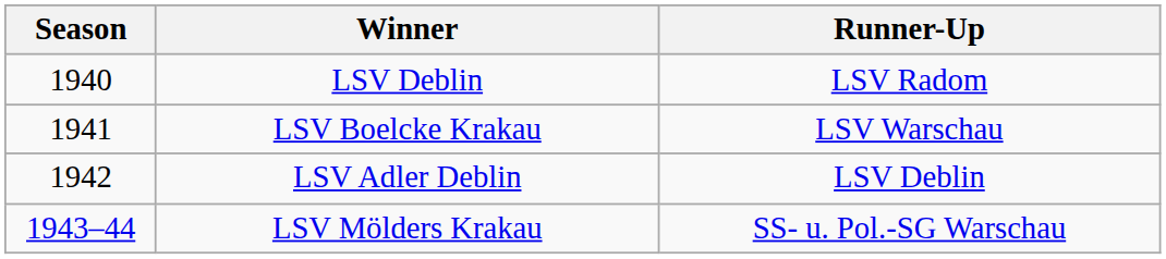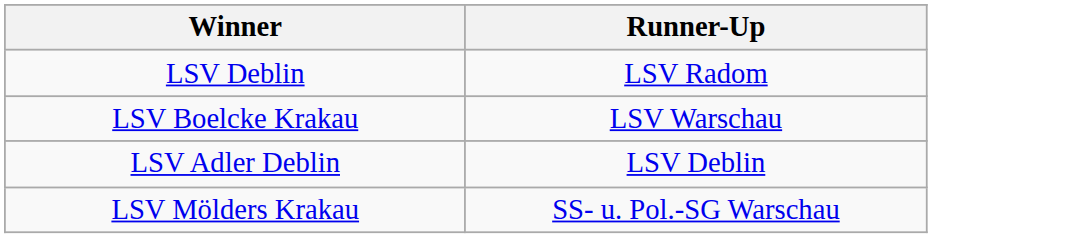- column: Season | 1940 | 1941 | 1942 | 1943–44
